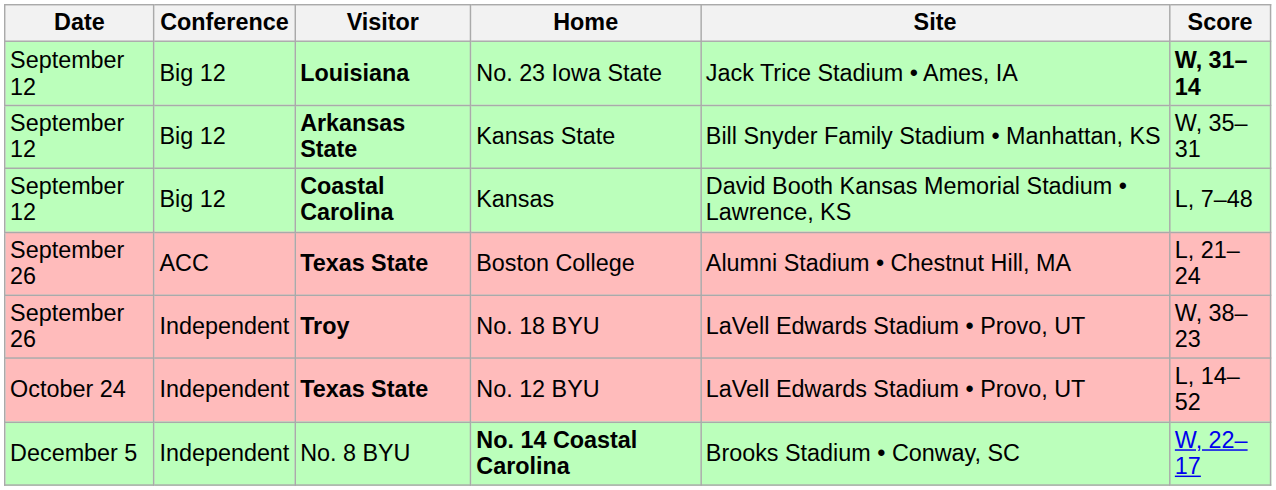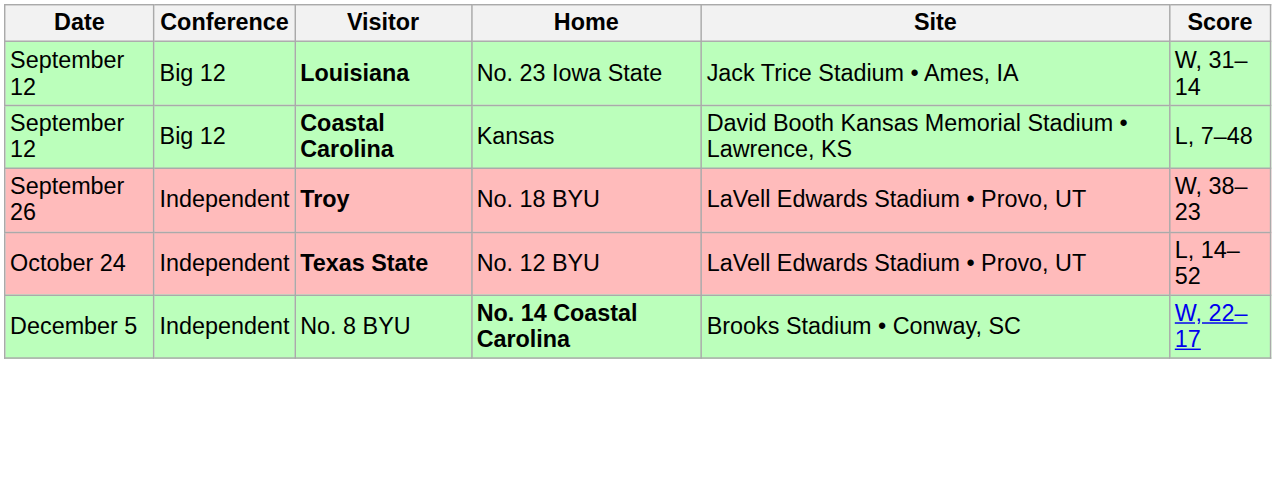No. 23 Iowa State | Score: bold -> normal
- row: September 12 | Big 12 | Arkansas State | Kansas State | Bill Snyder Family Stadium • Manhattan, KS | W, 35–31
- row: September 26 | ACC | Texas State | Boston College | Alumni Stadium • Chestnut Hill, MA | L, 21–24
